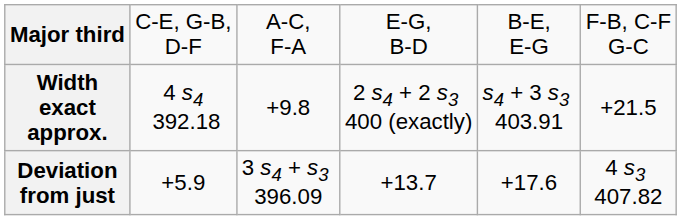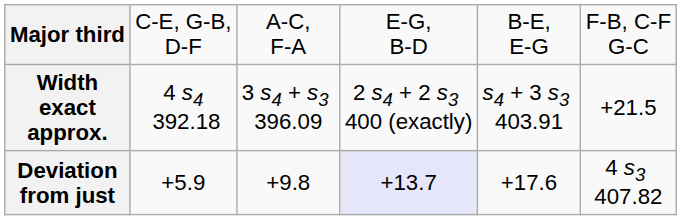Width exact approx. | column 3: +9.8 -> 3 s4 + s3 396.09
Deviation from just | column 3: 3 s4 + s3 396.09 -> +9.8
Deviation from just | column 4: no background -> lavender background
